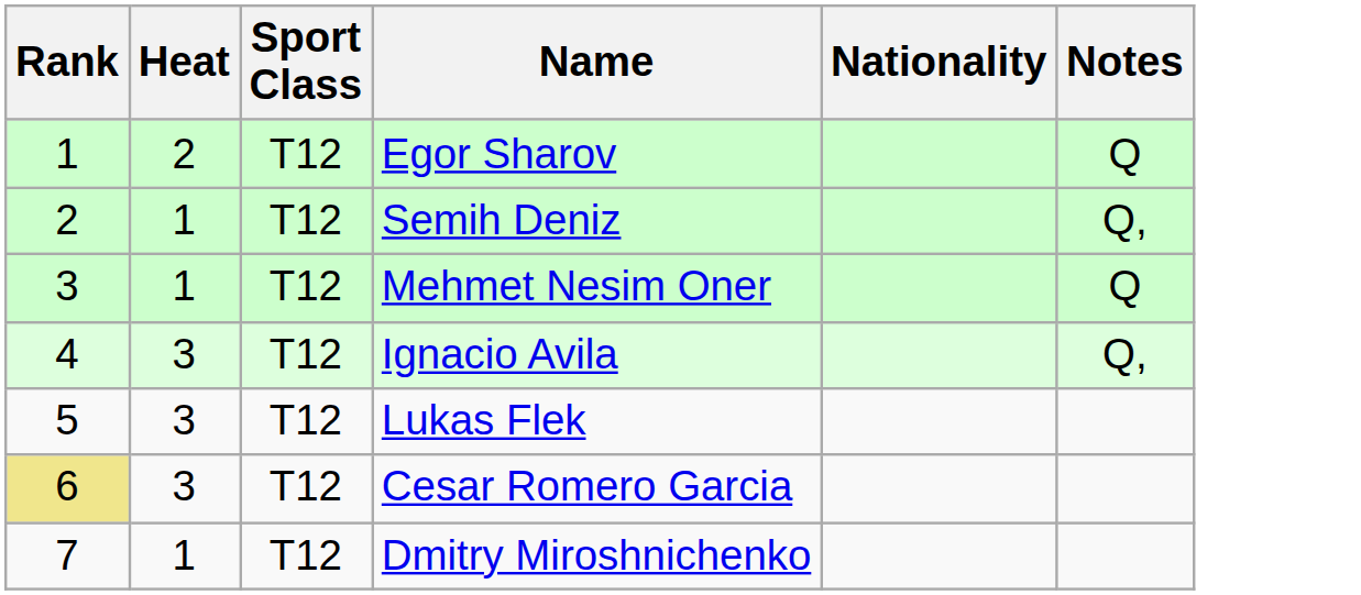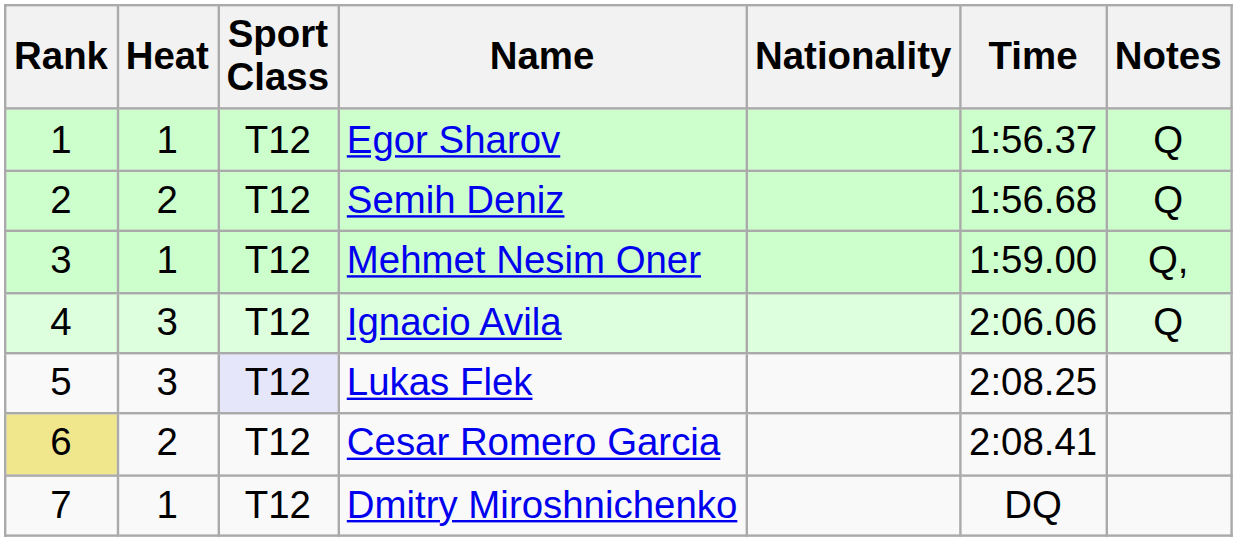+ column: Time | 1:56.37 | 1:56.68 | 1:59.00 | 2:06.06 | 2:08.25 | 2:08.41 | DQ
Egor Sharov | Heat: 2 -> 1
Semih Deniz | Heat: 1 -> 2
Semih Deniz | Notes: Q, -> Q
Mehmet Nesim Oner | Notes: Q -> Q,
Ignacio Avila | Notes: Q, -> Q
Lukas Flek | Sport Class: no background -> lavender background
Cesar Romero Garcia | Heat: 3 -> 2
